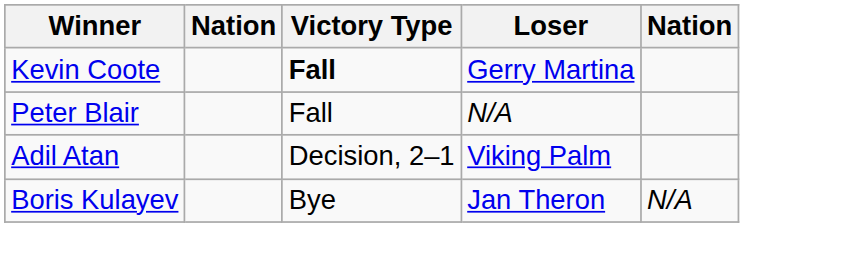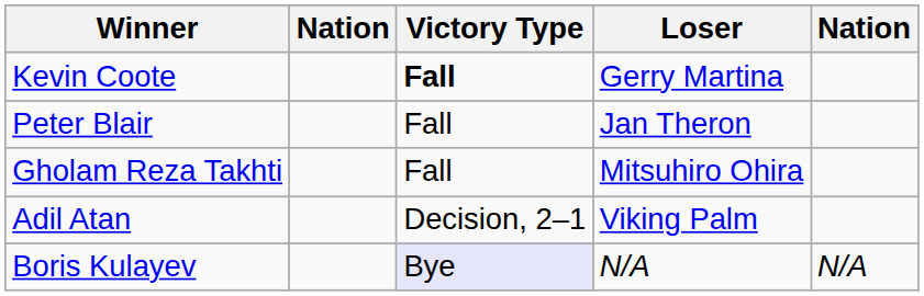Peter Blair | Loser: N/A -> Jan Theron
+ row: Gholam Reza Takhti | Fall | Mitsuhiro Ohira
Boris Kulayev | Victory Type: no background -> lavender background
Boris Kulayev | Loser: Jan Theron -> N/A
